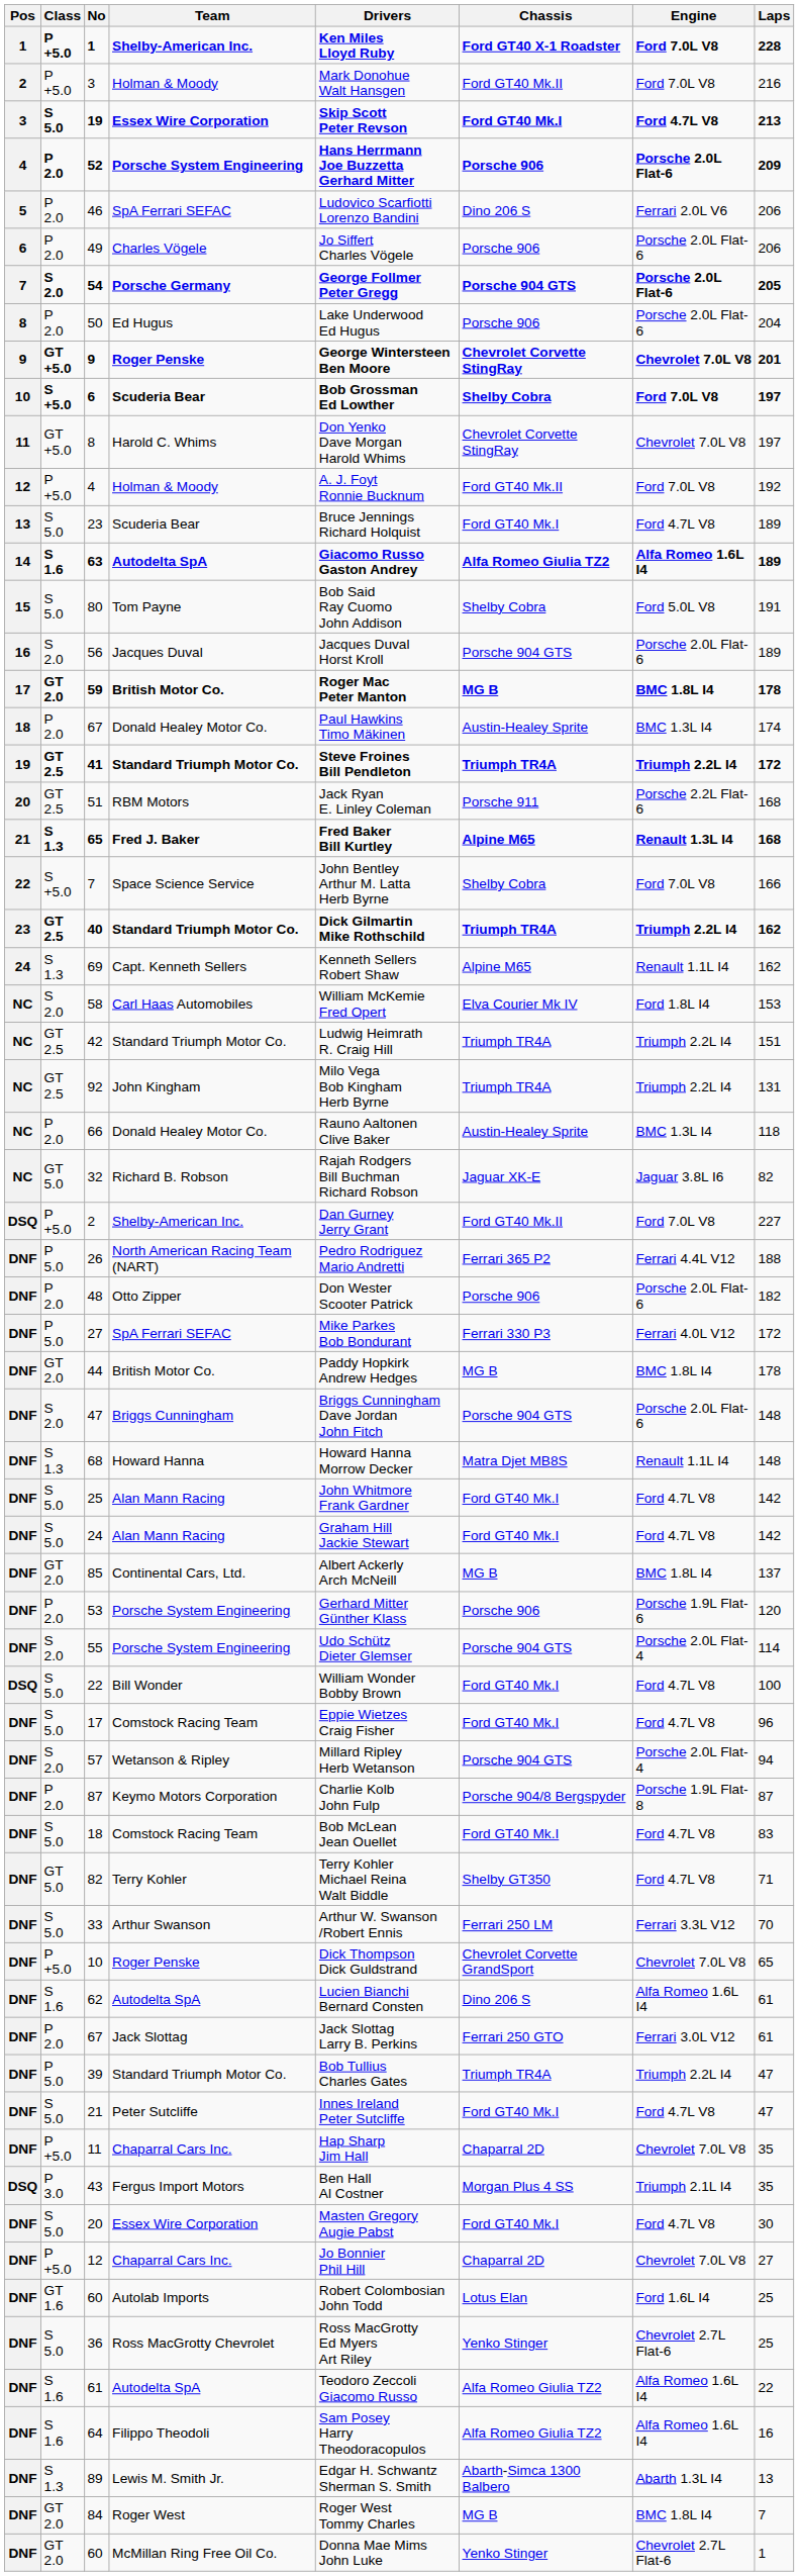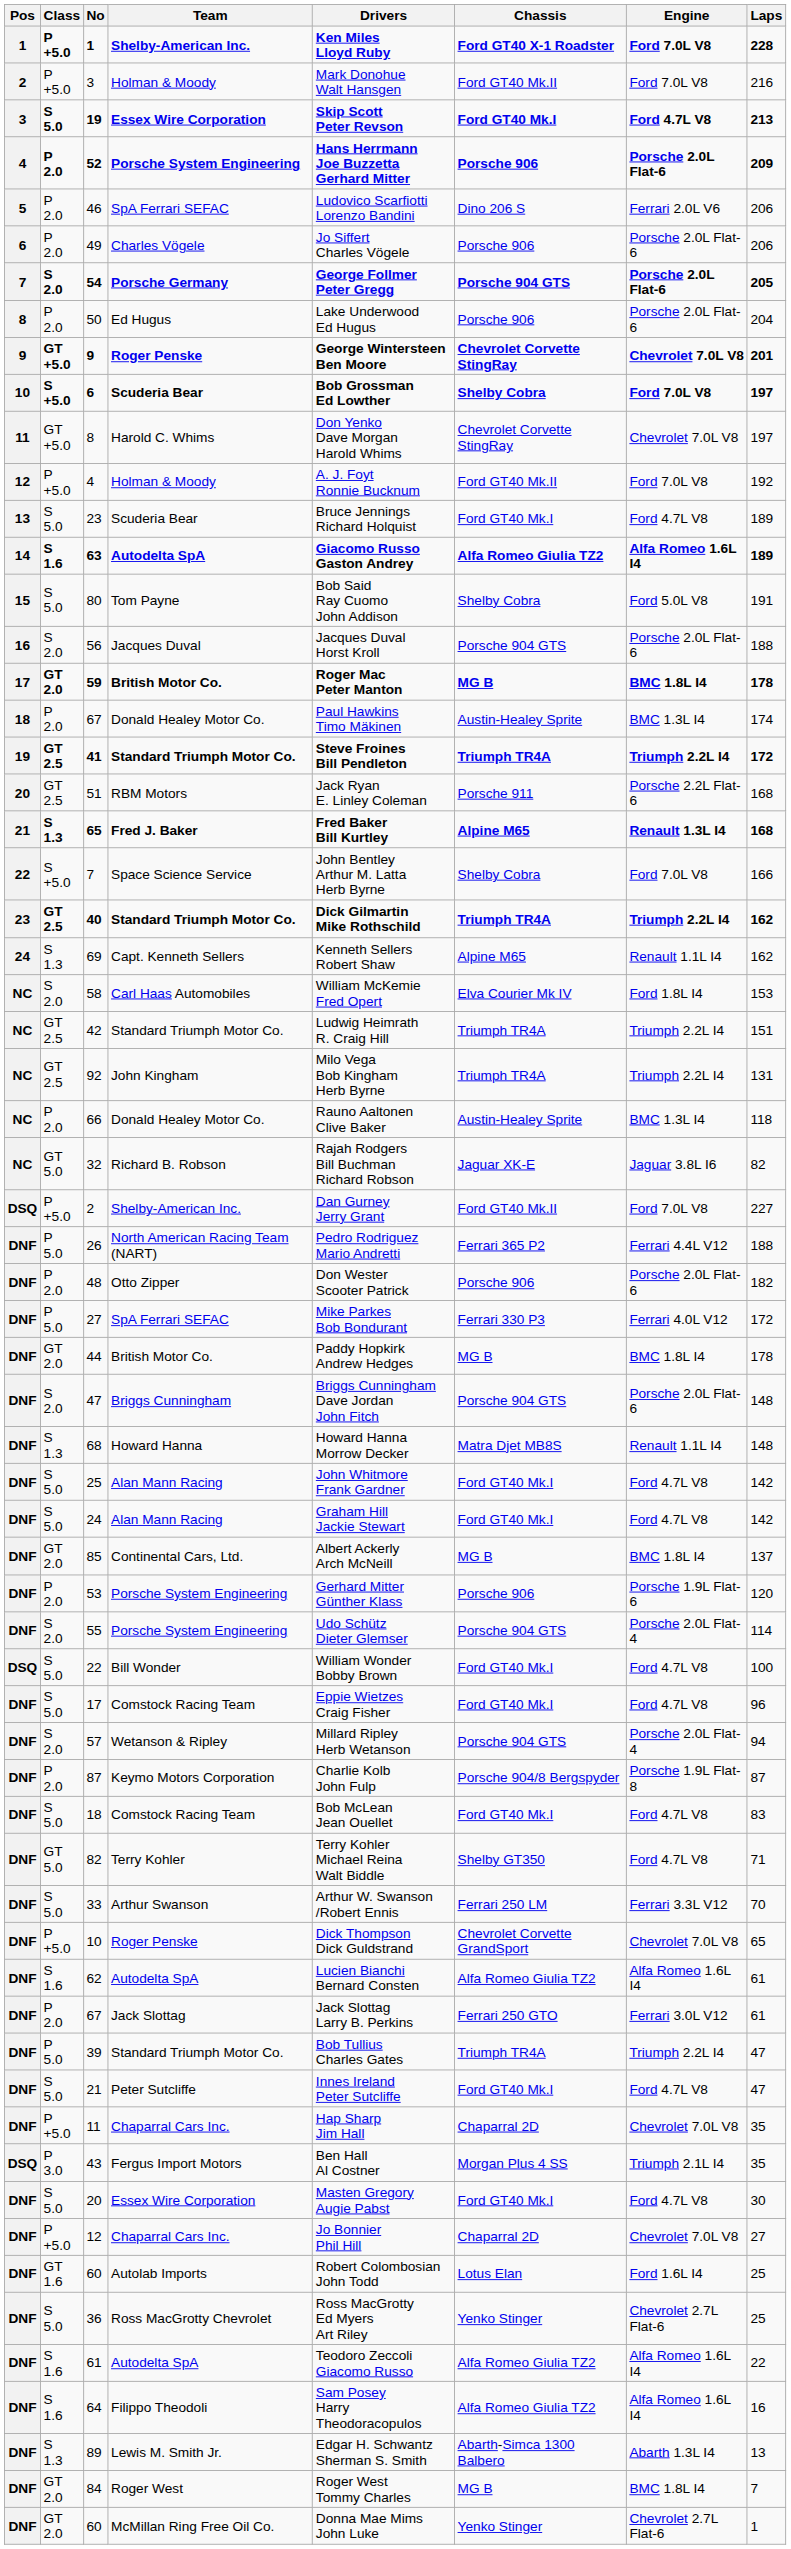56 | Laps: 189 -> 188
62 | Chassis: Dino 206 S -> Alfa Romeo Giulia TZ2
